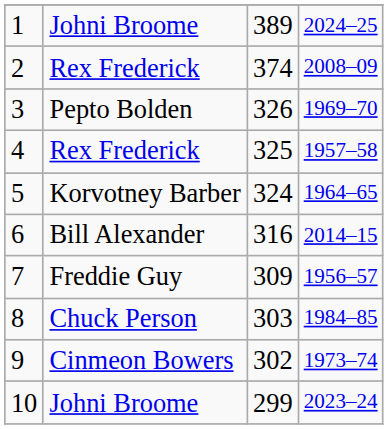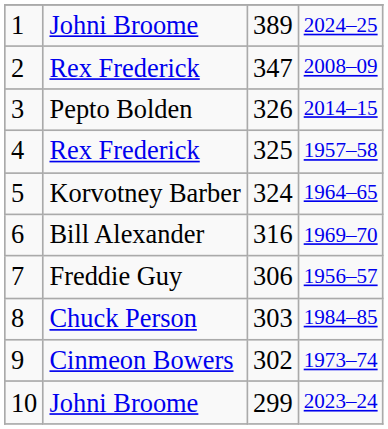2 | column 3: 374 -> 347
3 | column 4: 1969–70 -> 2014–15
6 | column 4: 2014–15 -> 1969–70
7 | column 3: 309 -> 306
